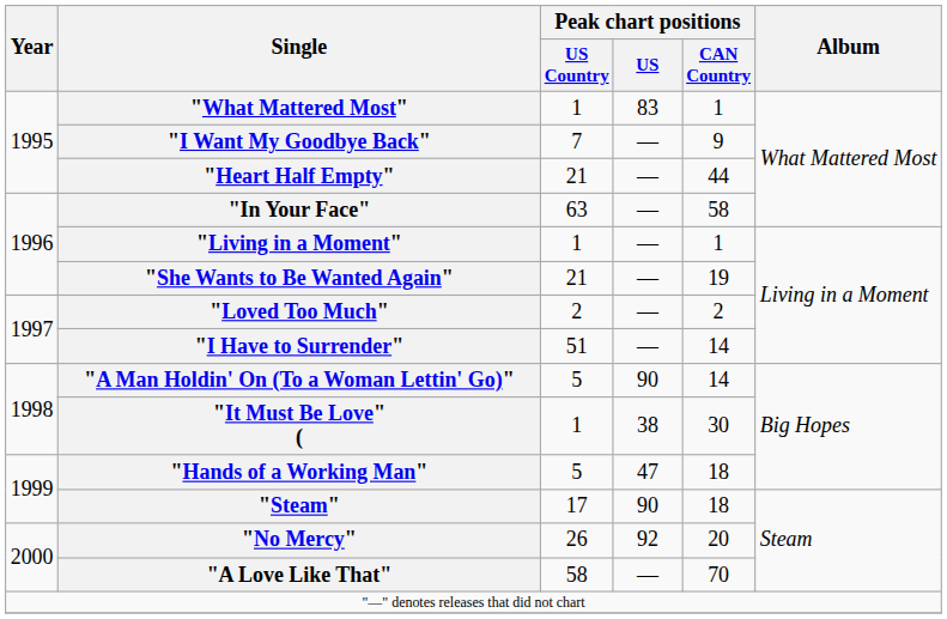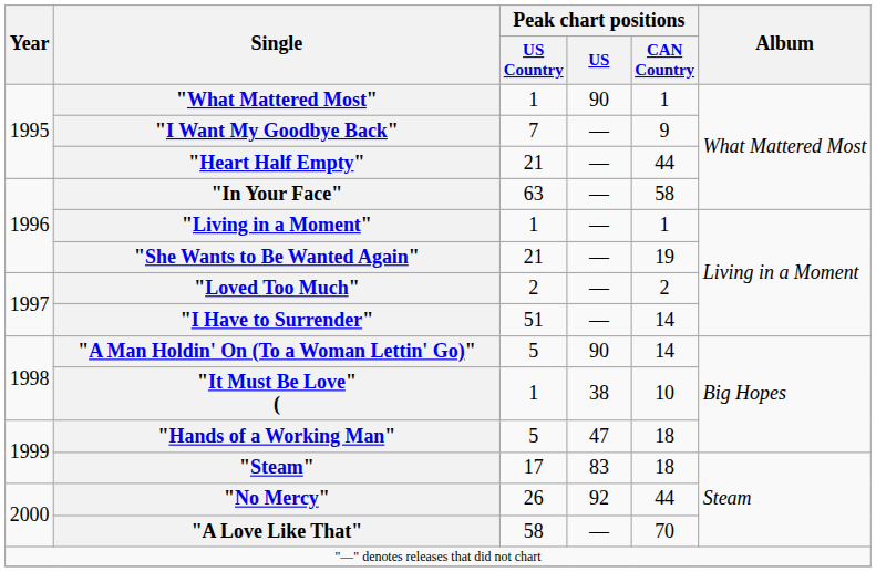"What Mattered Most" | Peak chart positions / US: 83 -> 90
"It Must Be Love" ( | Peak chart positions / CAN Country: 30 -> 10
"Steam" | Peak chart positions / US: 90 -> 83
"No Mercy" | Peak chart positions / CAN Country: 20 -> 44
